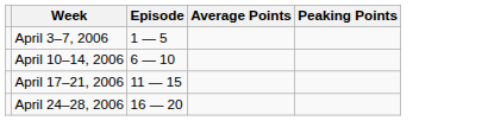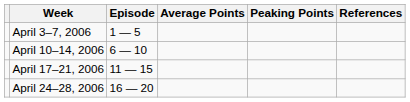+ column: References
